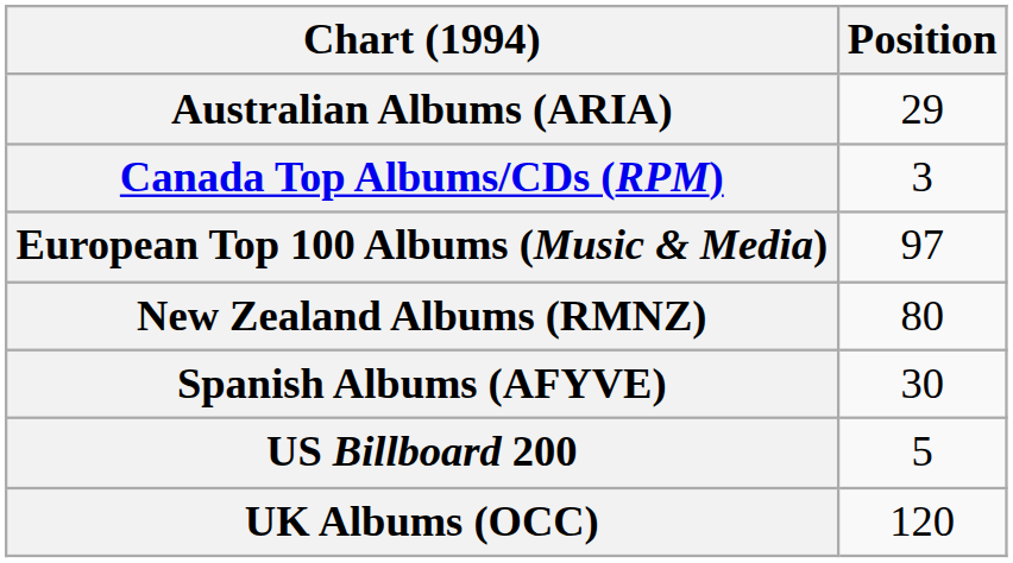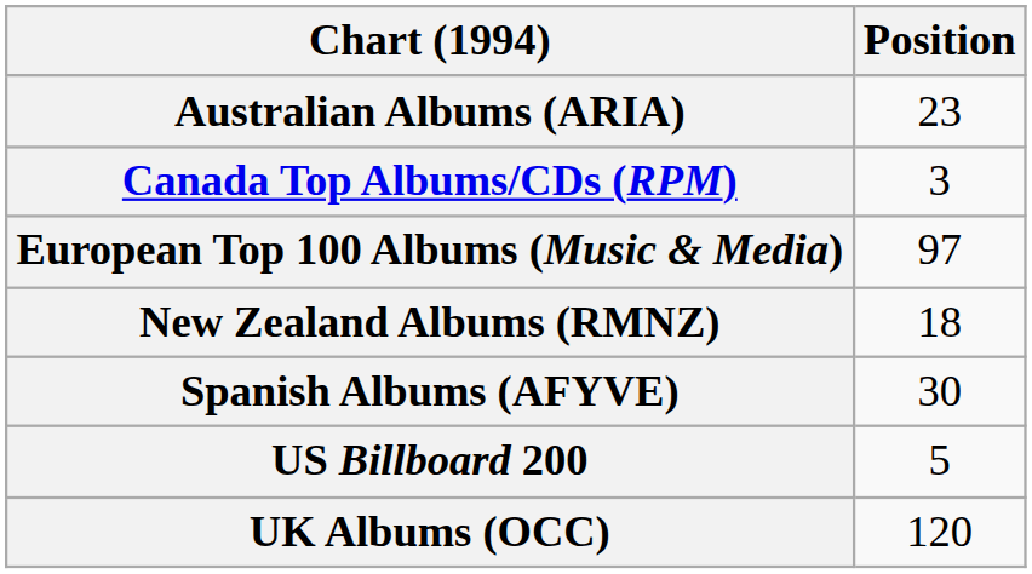Australian Albums (ARIA) | Position: 29 -> 23
New Zealand Albums (RMNZ) | Position: 80 -> 18
